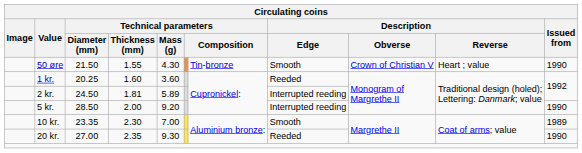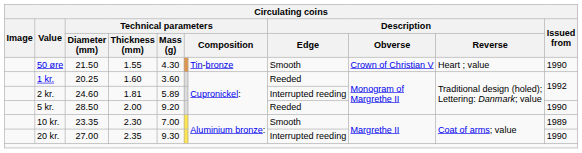2 kr. | Technical parameters / Diameter (mm): 24.50 -> 24.60
5 kr. | Description / Edge: Interrupted reeding -> Reeded
20 kr. | Description / Edge: Reeded -> Interrupted reeding
